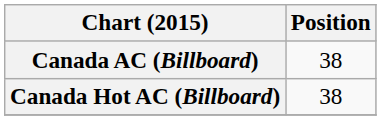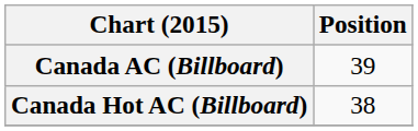Canada AC (Billboard) | Position: 38 -> 39
